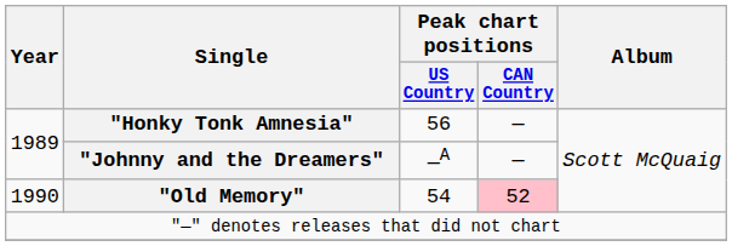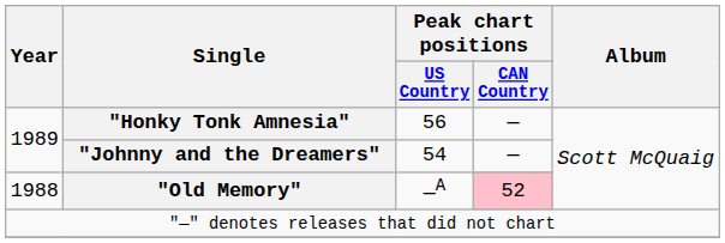"Johnny and the Dreamers" | Peak chart positions / US Country: —A -> 54
"Old Memory" | Year: 1990 -> 1988
"Old Memory" | Peak chart positions / US Country: 54 -> —A
